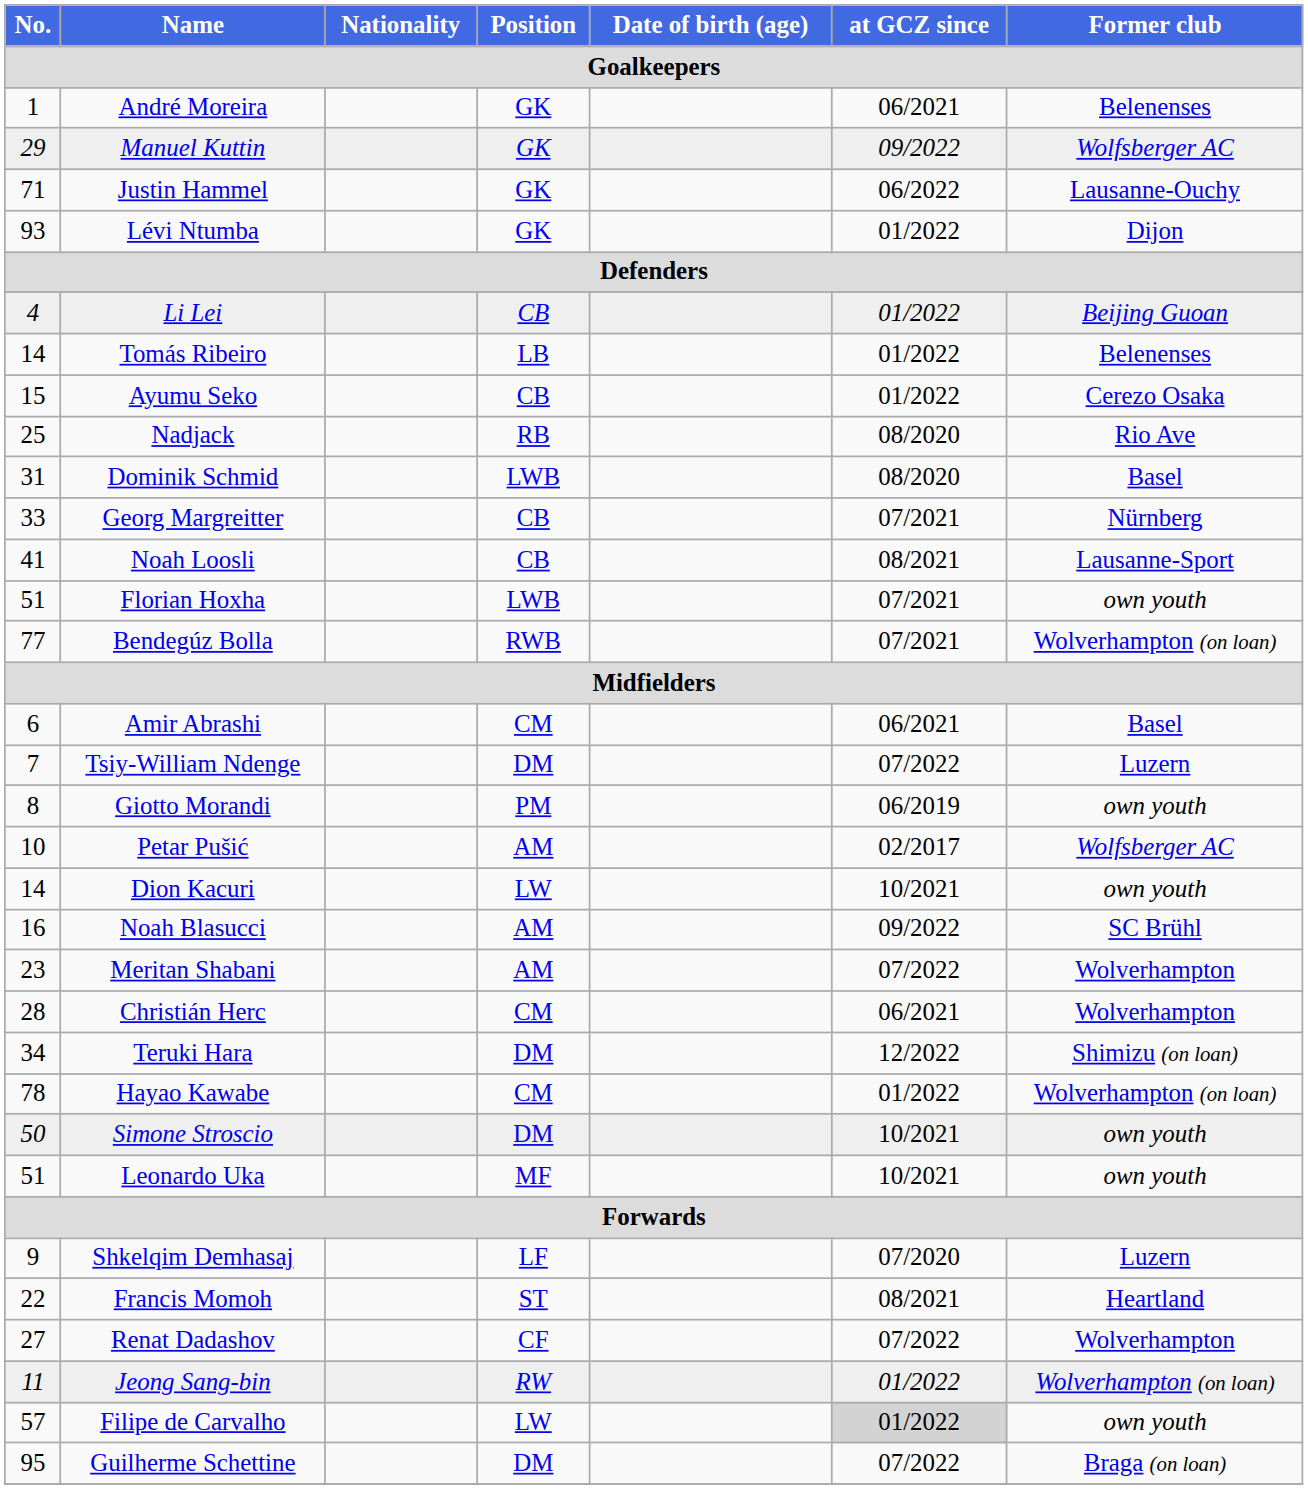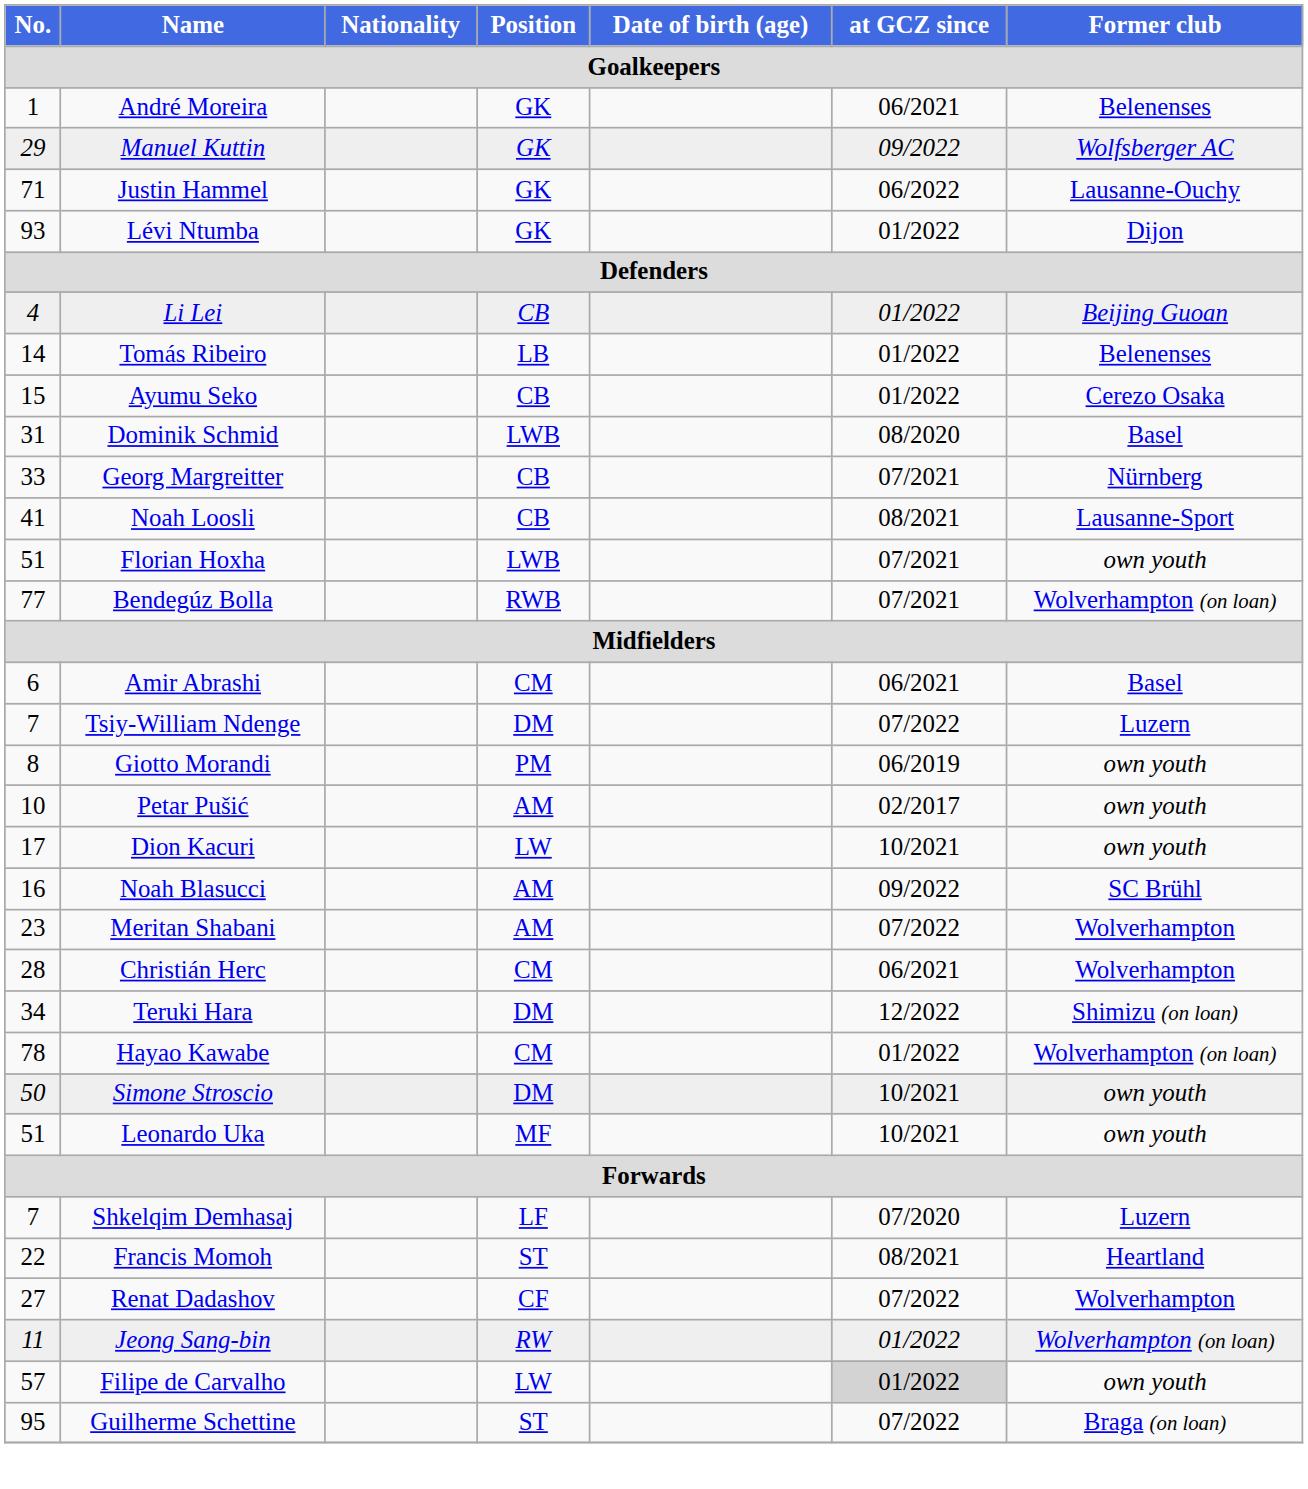- row: 25 | Nadjack | RB | 08/2020 | Rio Ave
Petar Pušić | Former club: Wolfsberger AC -> own youth
Dion Kacuri | No.: 14 -> 17
Shkelqim Demhasaj | No.: 9 -> 7
Guilherme Schettine | Position: DM -> ST
